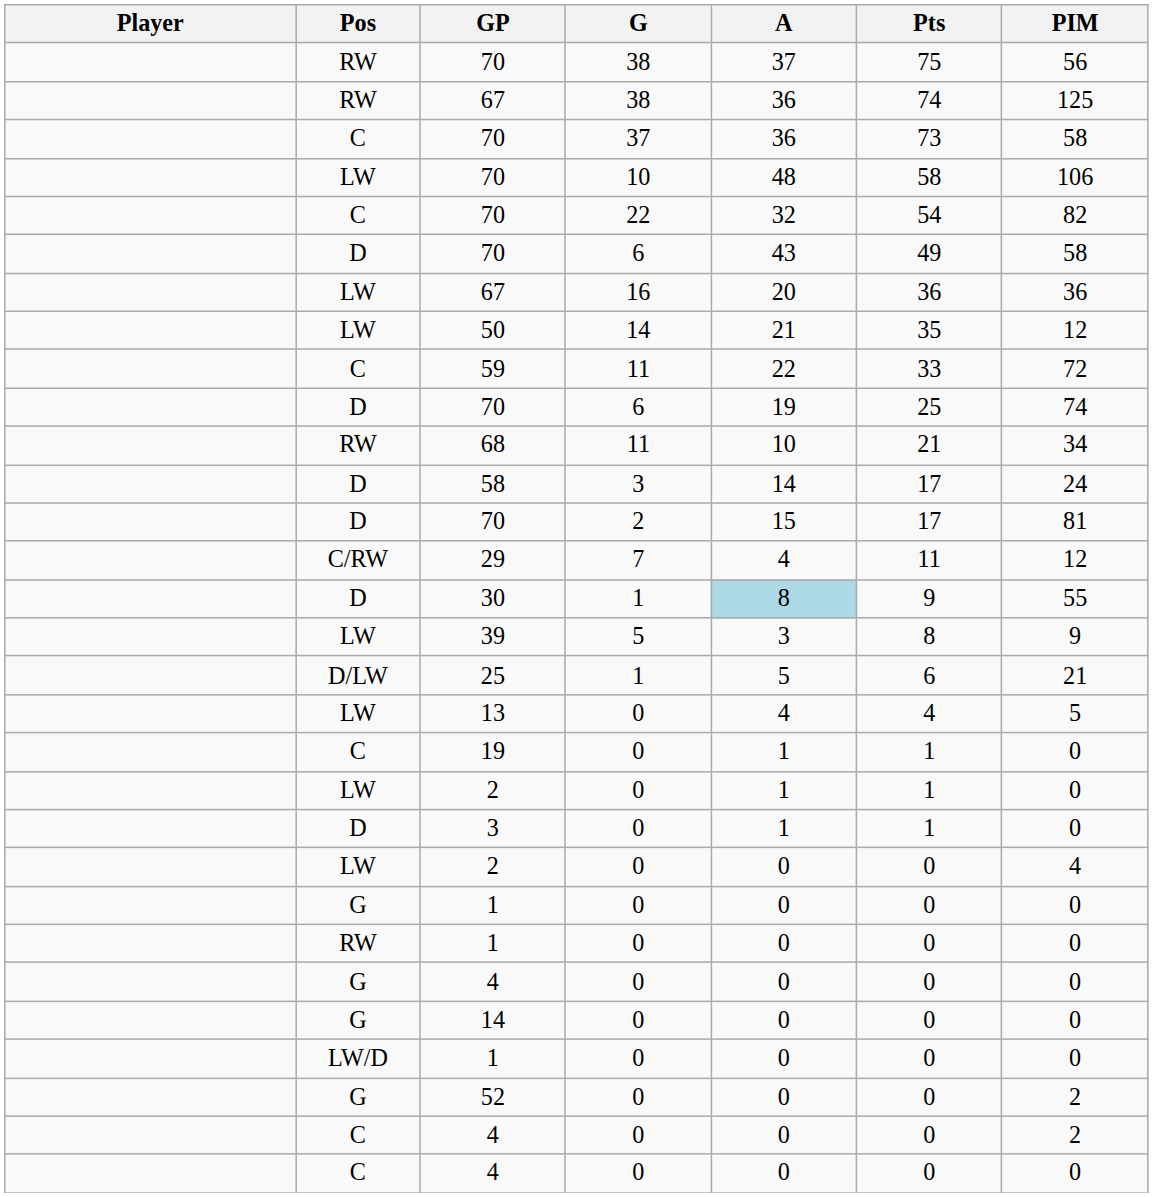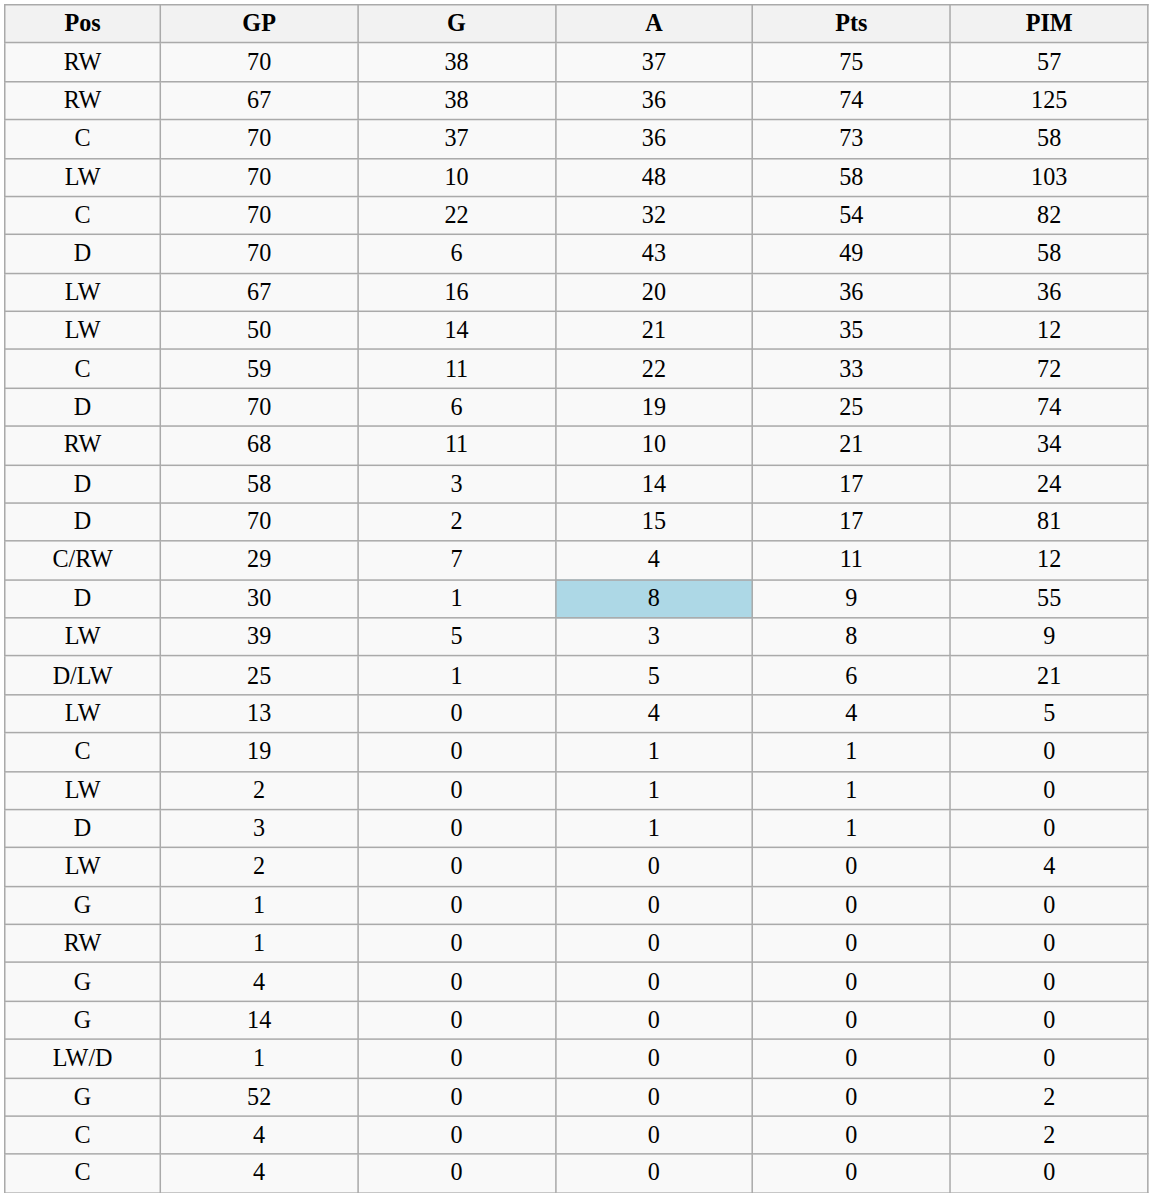- column: Player
RW / 70 | PIM: 56 -> 57
LW / 70 | PIM: 106 -> 103
